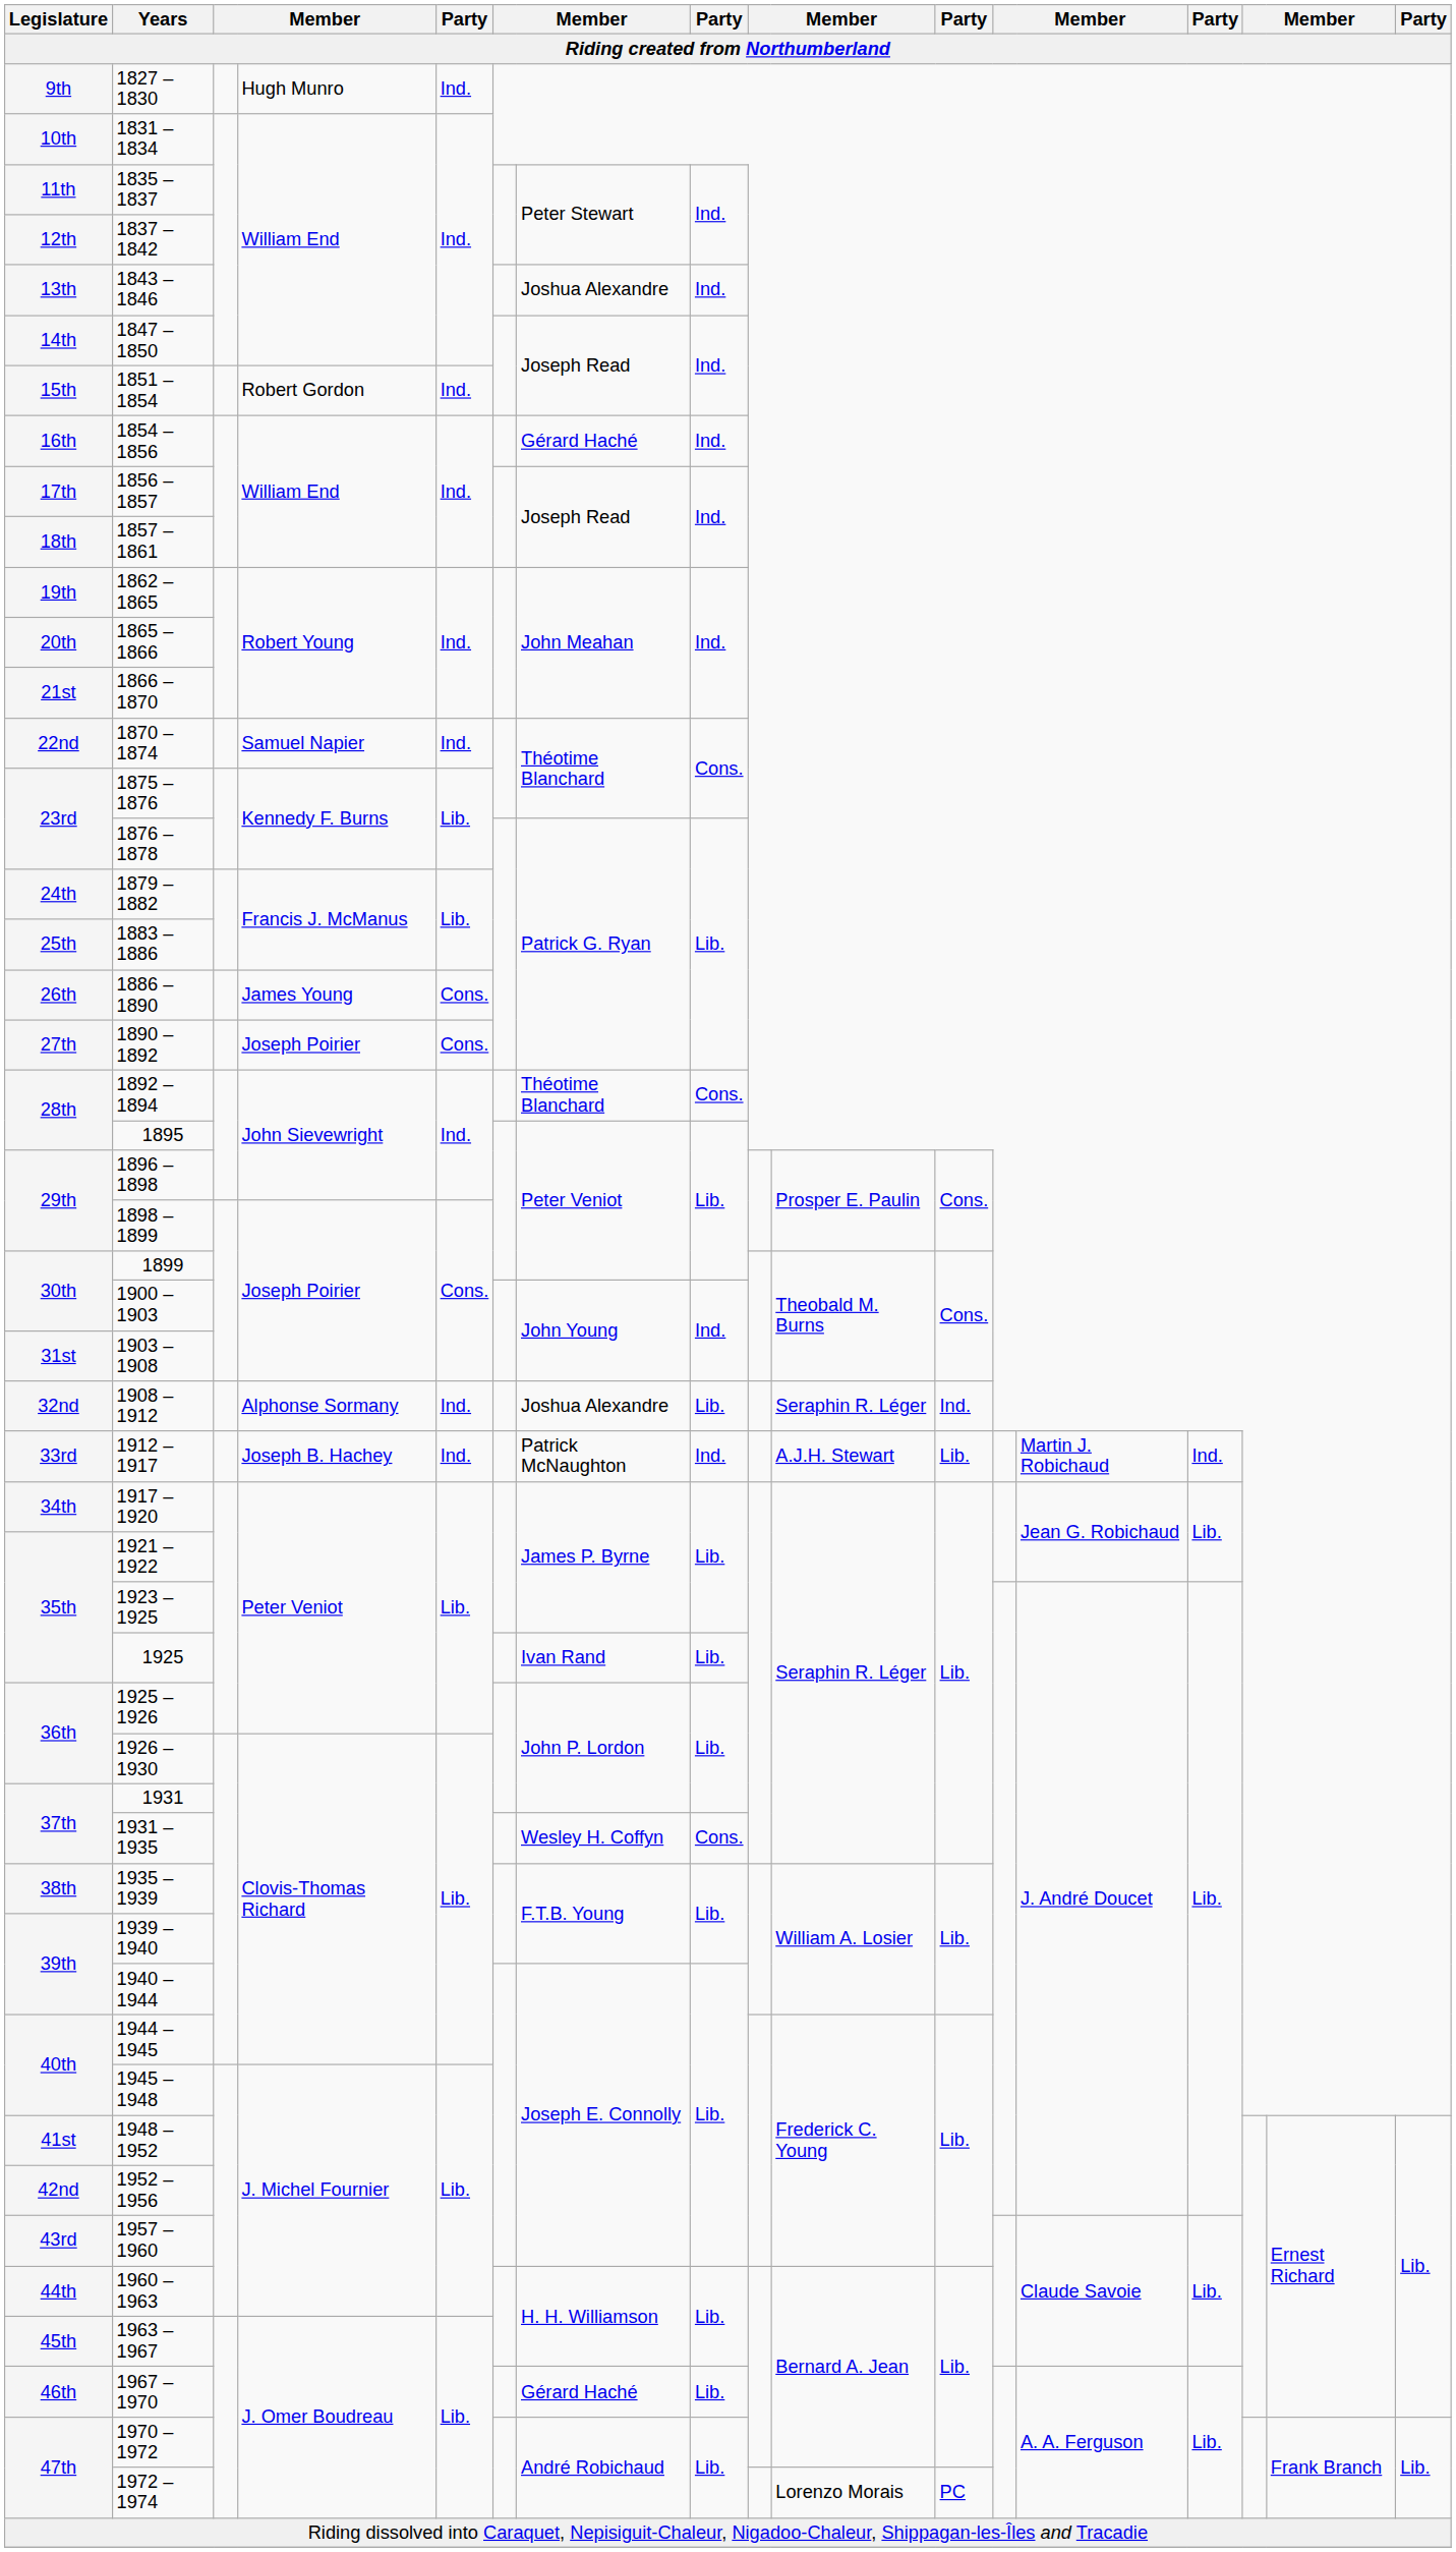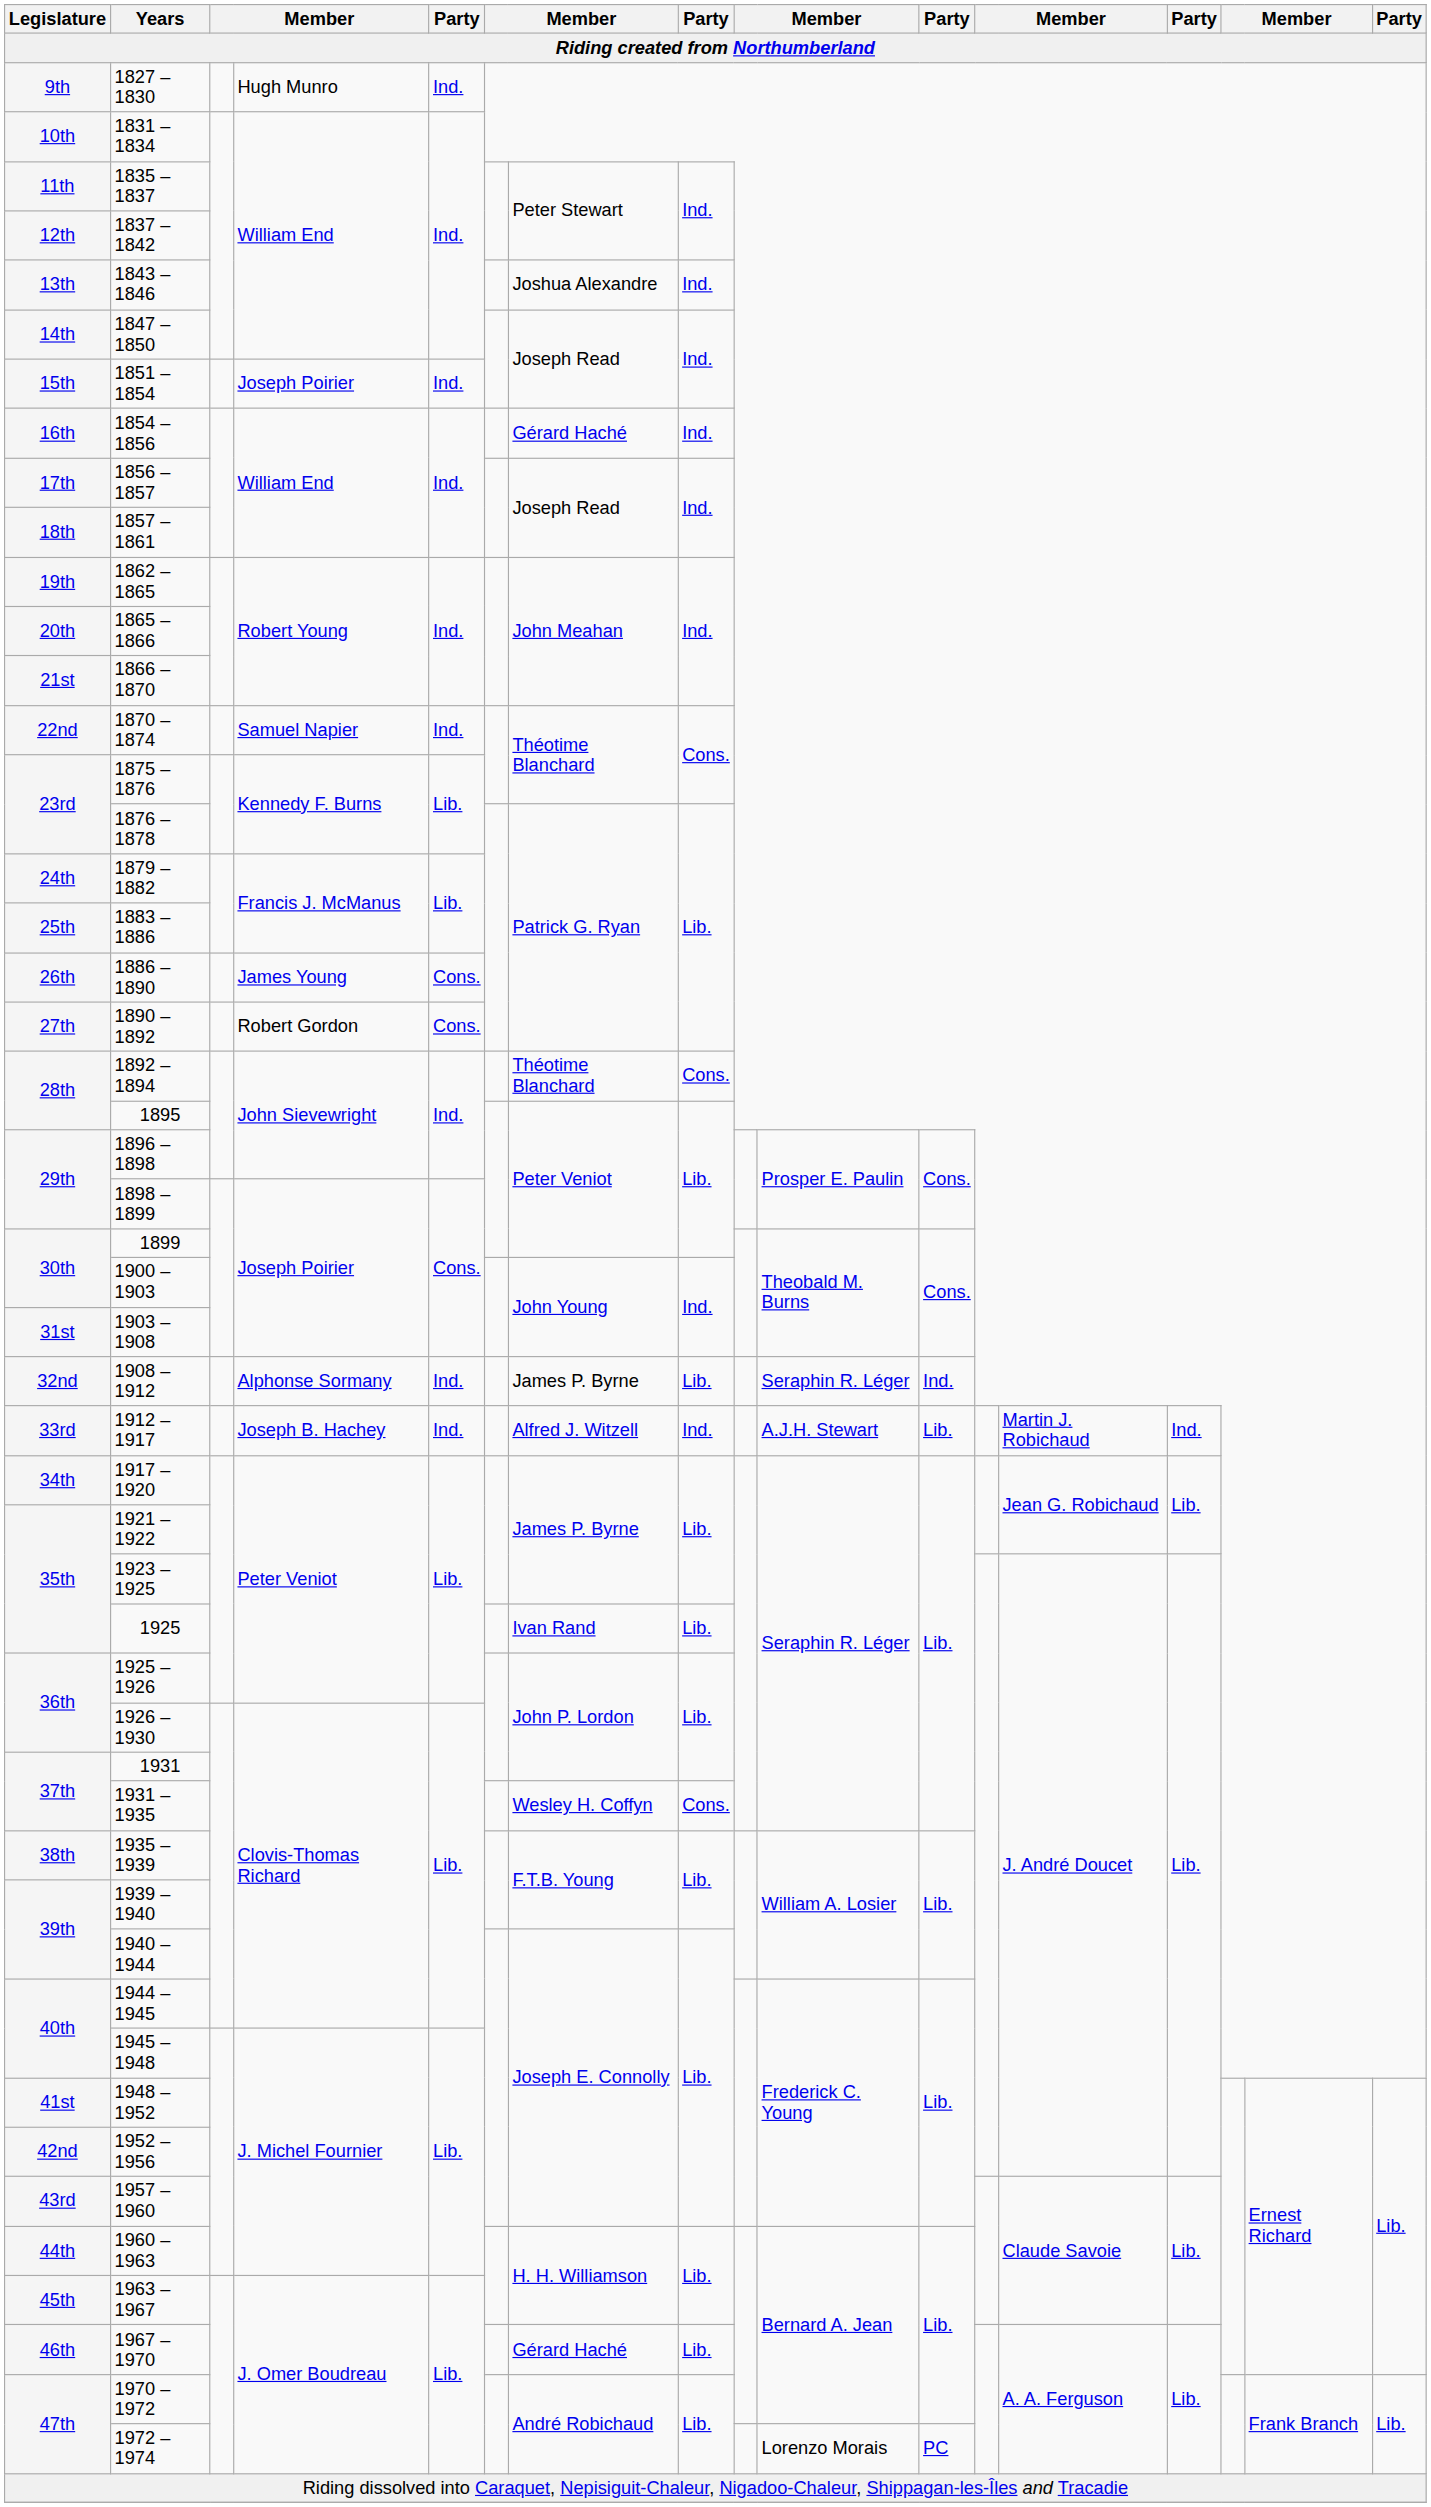1851 – 1854 | column 4: Robert Gordon -> Joseph Poirier
1890 – 1892 | column 4: Joseph Poirier -> Robert Gordon
1908 – 1912 | column 7: Joshua Alexandre -> James P. Byrne
1912 – 1917 | column 7: Patrick McNaughton -> Alfred J. Witzell
